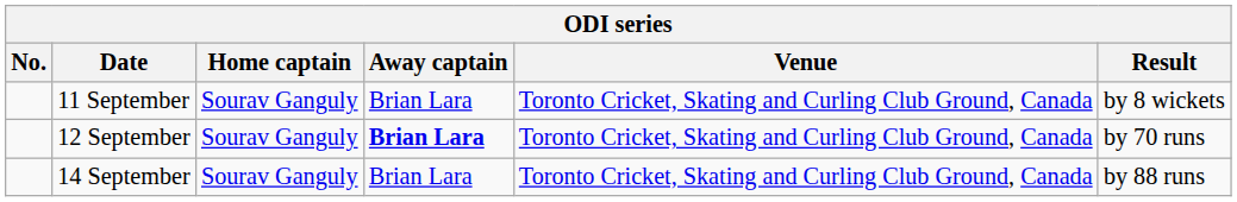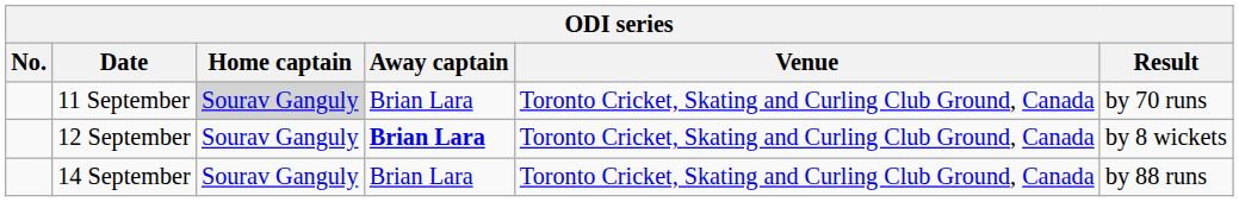11 September | Home captain: no background -> lightgrey background
11 September | Result: by 8 wickets -> by 70 runs
12 September | Result: by 70 runs -> by 8 wickets
